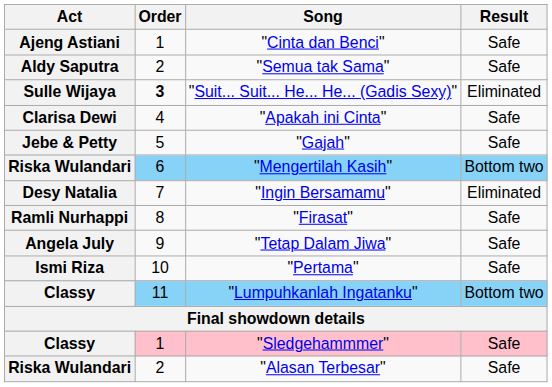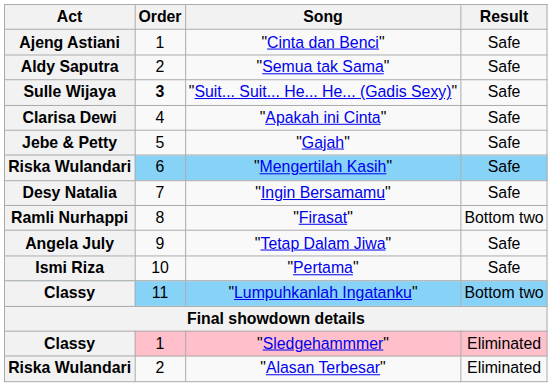"Suit... Suit... He... He... (Gadis Sexy)" | Result: Eliminated -> Safe
"Mengertilah Kasih" | Result: Bottom two -> Safe
"Ingin Bersamamu" | Result: Eliminated -> Safe
"Firasat" | Result: Safe -> Bottom two
"Sledgehammmer" | Result: Safe -> Eliminated
"Alasan Terbesar" | Result: Safe -> Eliminated
